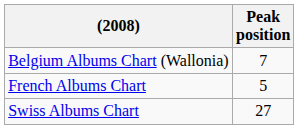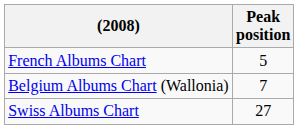rows swapped: Belgium Albums Chart (Wallonia) <-> French Albums Chart
